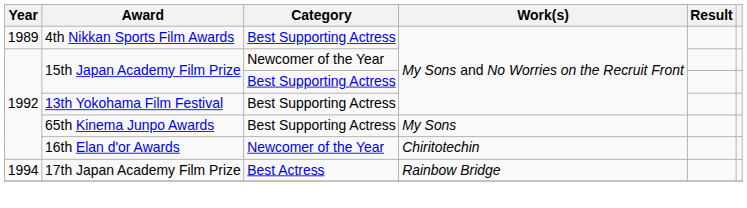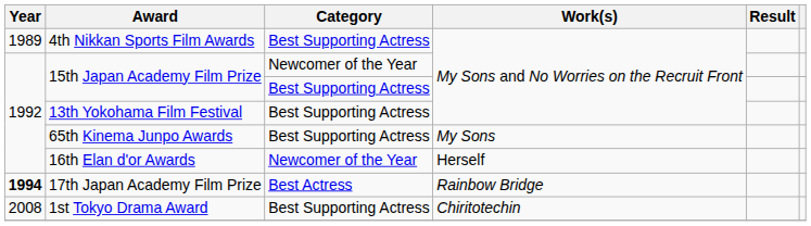16th Elan d'or Awards | Work(s): Chiritotechin -> Herself
17th Japan Academy Film Prize | Year: normal -> bold
+ row: 2008 | 1st Tokyo Drama Award | Best Supporting Actress | Chiritotechin
